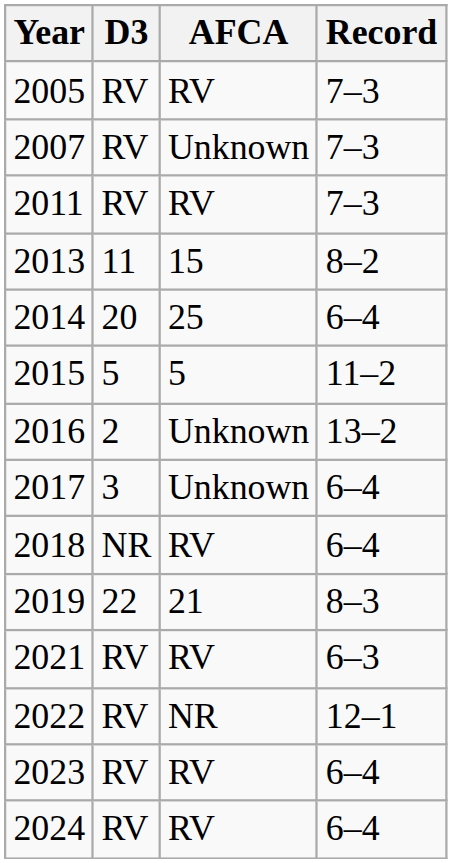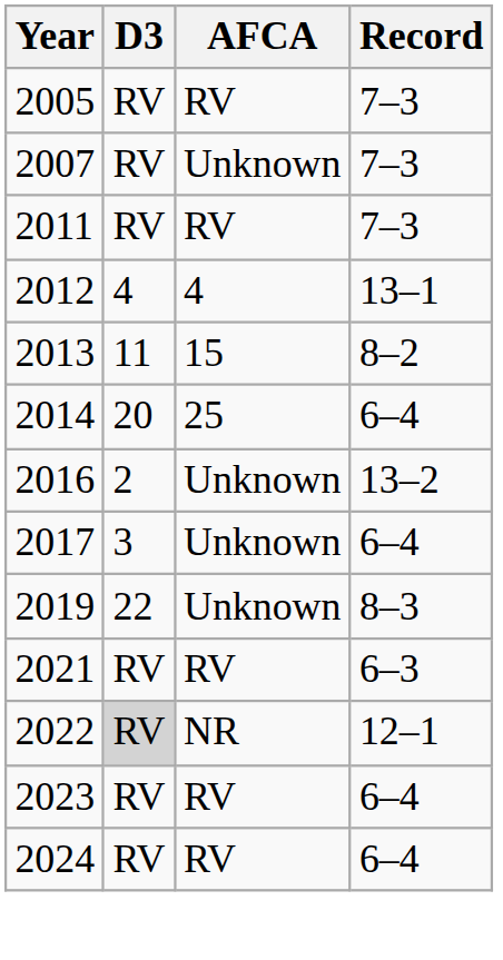+ row: 2012 | 4 | 4 | 13–1
- row: 2015 | 5 | 5 | 11–2
- row: 2018 | NR | RV | 6–4
2019 | AFCA: 21 -> Unknown
2022 | D3: no background -> lightgrey background
